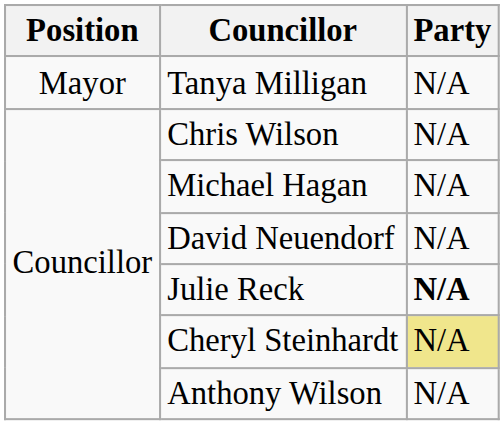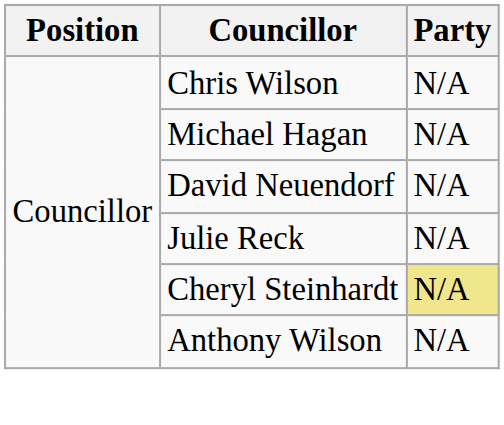- row: Mayor | Tanya Milligan | N/A
Julie Reck | Party: bold -> normal
